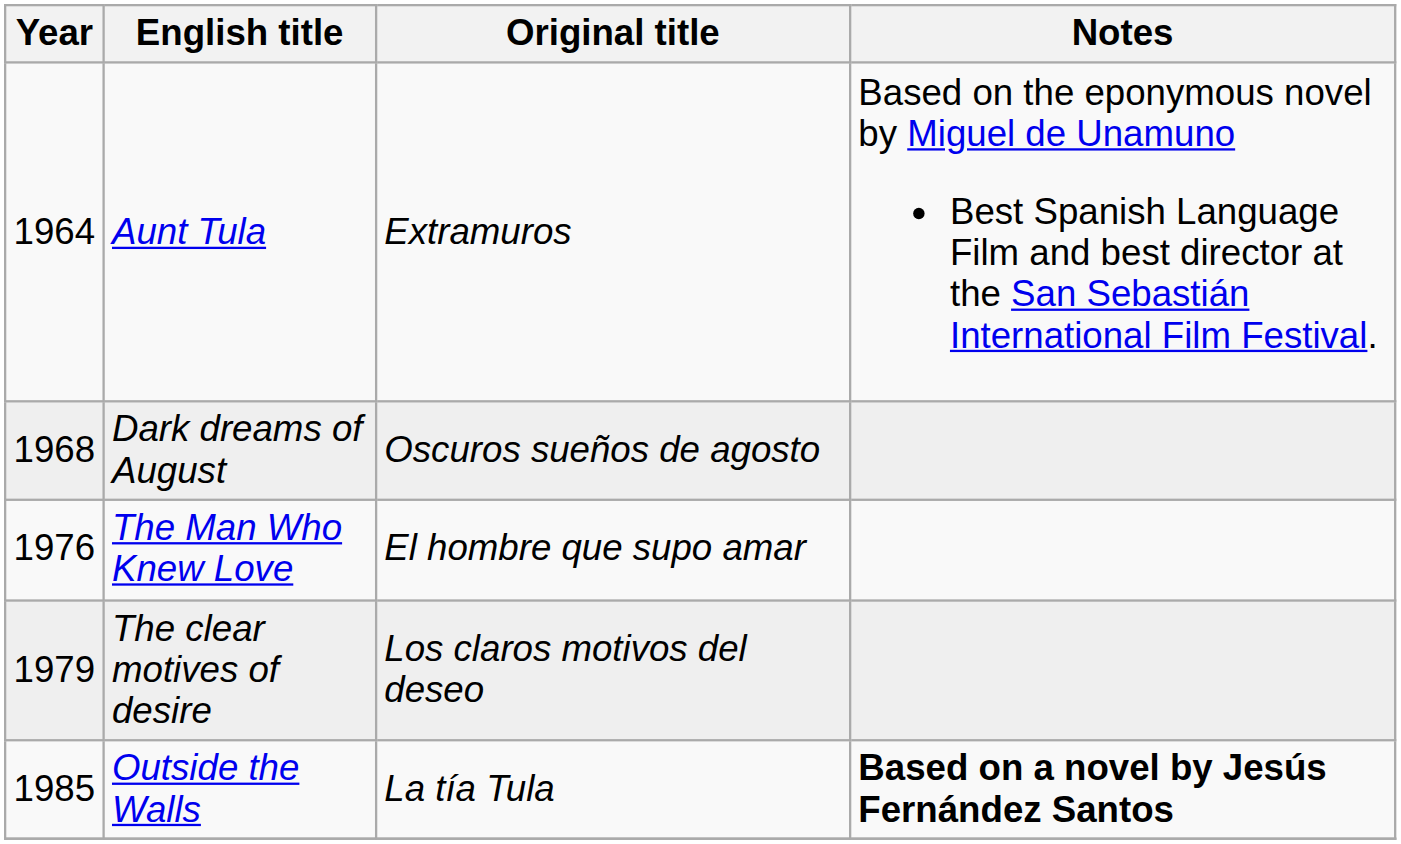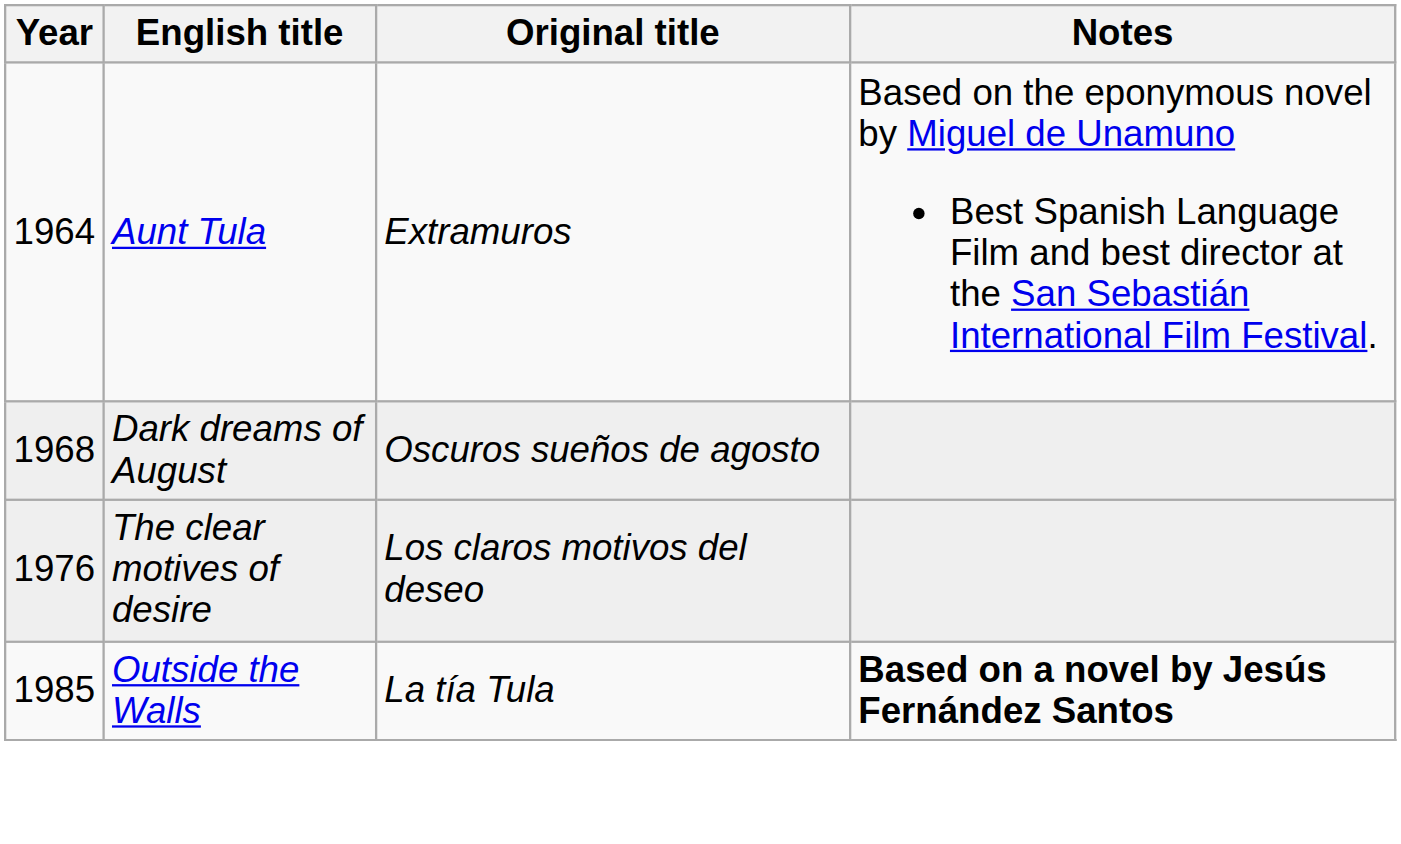- row: 1976 | The Man Who Knew Love | El hombre que supo amar
The clear motives of desire | Year: 1979 -> 1976
